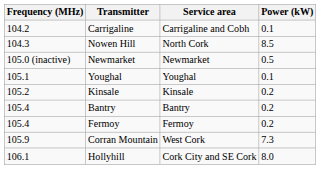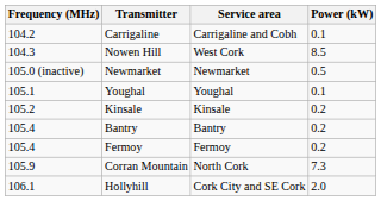Nowen Hill | Service area: North Cork -> West Cork
Corran Mountain | Service area: West Cork -> North Cork
Hollyhill | Power (kW): 8.0 -> 2.0
